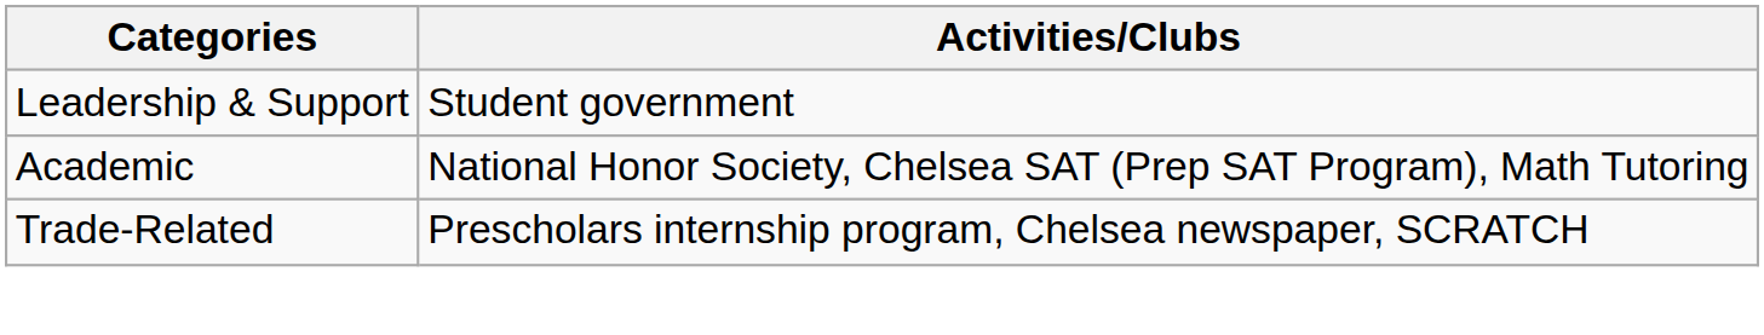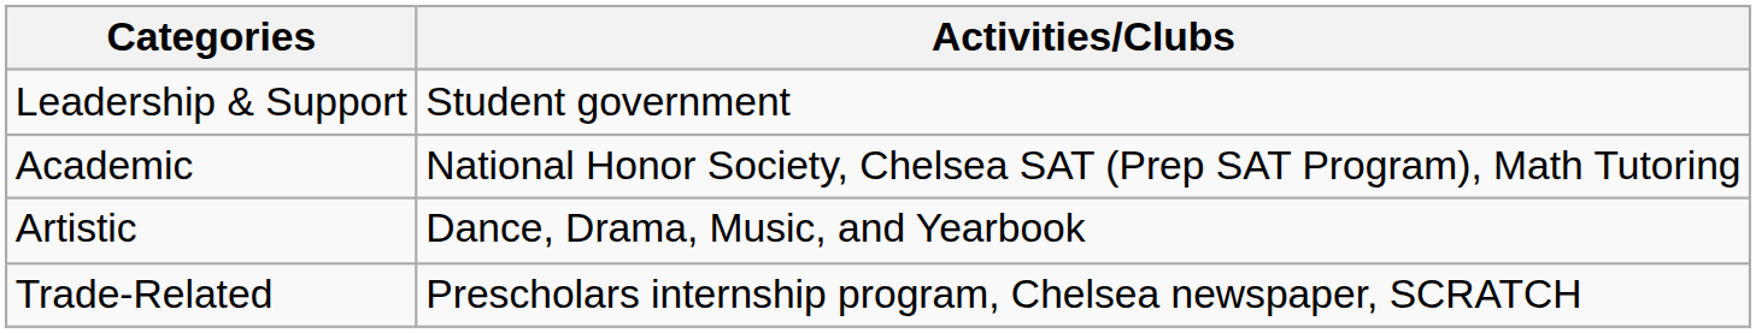+ row: Artistic | Dance, Drama, Music, and Yearbook
